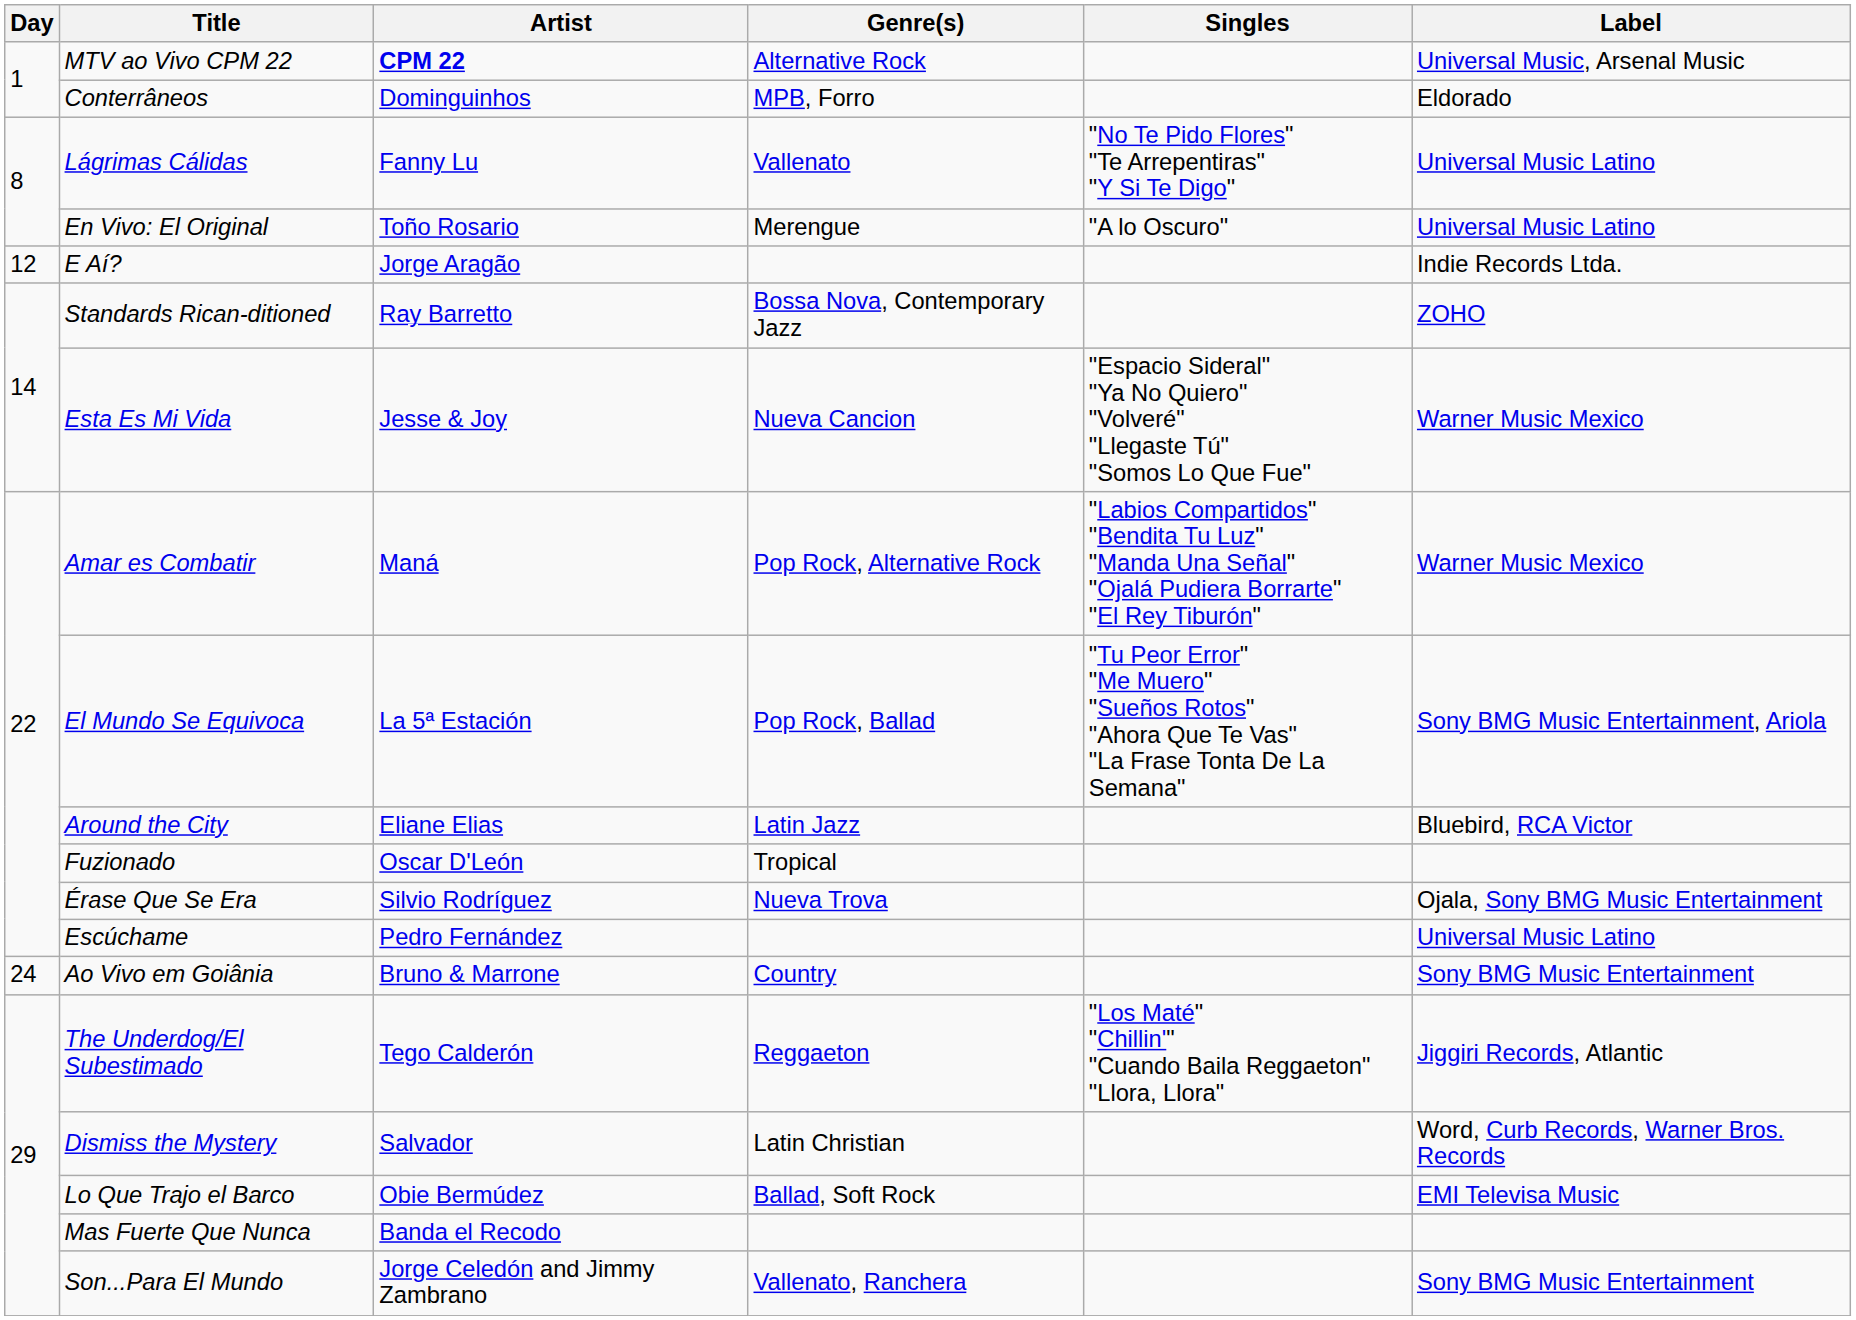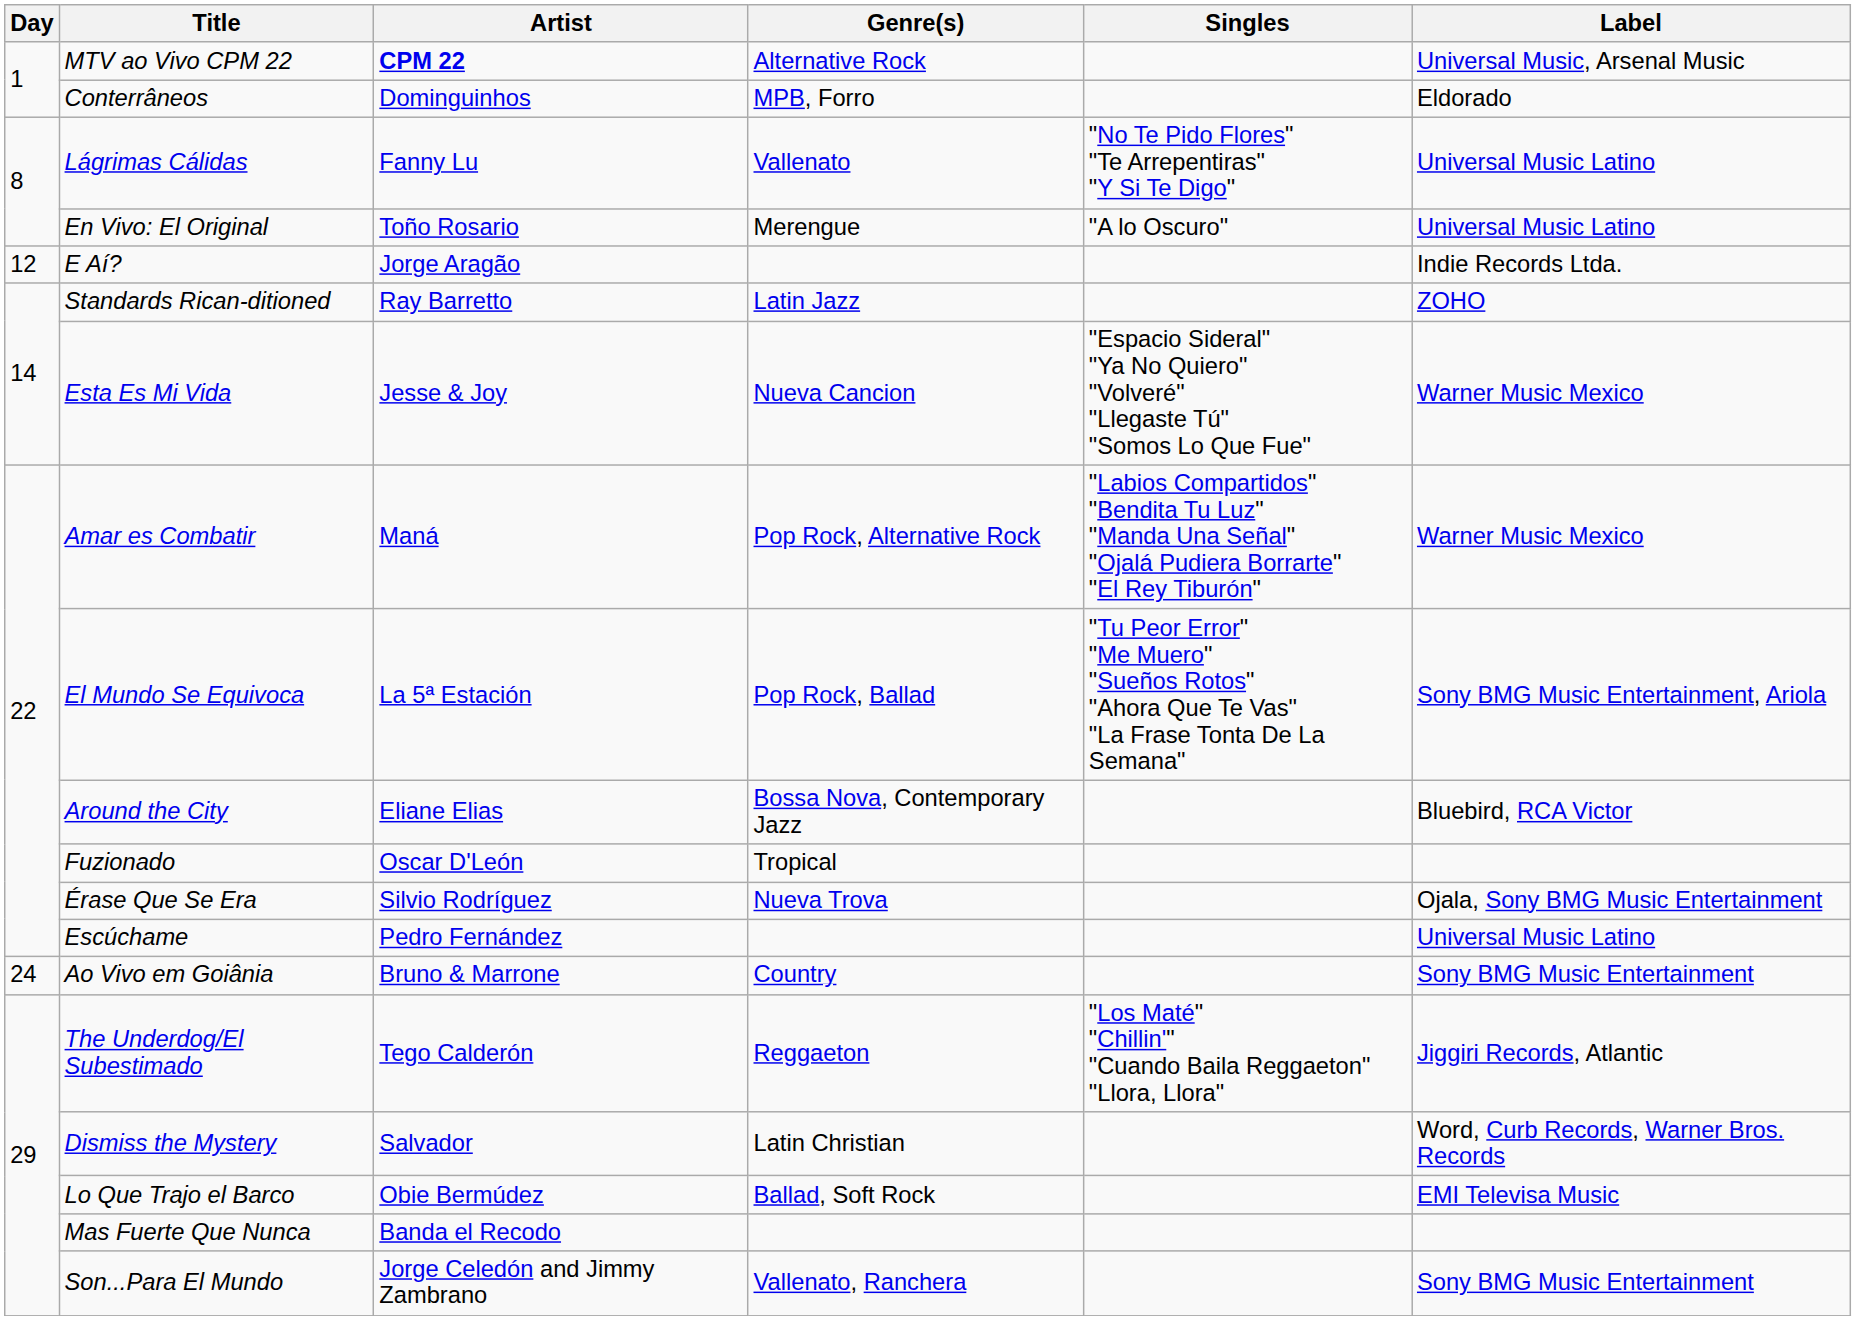Standards Rican-ditioned | Genre(s): Bossa Nova, Contemporary Jazz -> Latin Jazz
Around the City | Genre(s): Latin Jazz -> Bossa Nova, Contemporary Jazz
